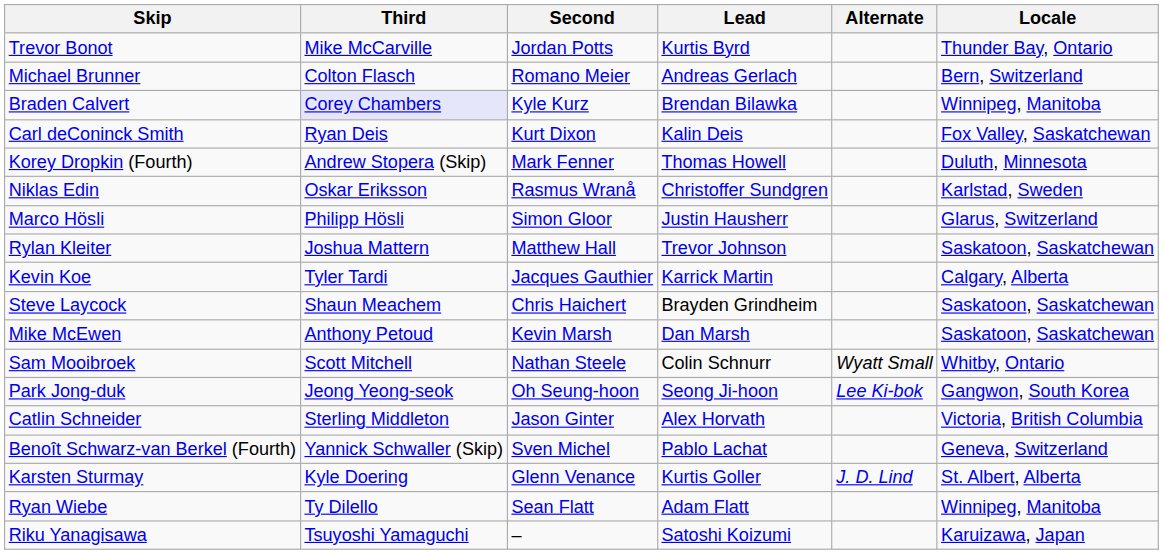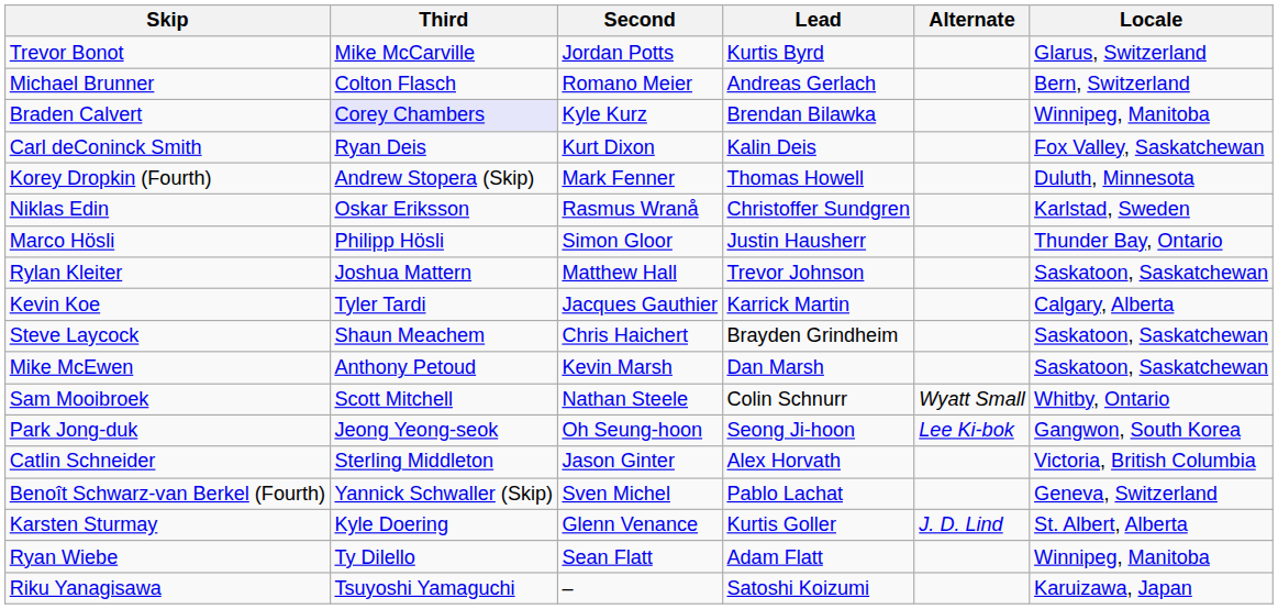Trevor Bonot | Locale: Thunder Bay, Ontario -> Glarus, Switzerland
Marco Hösli | Locale: Glarus, Switzerland -> Thunder Bay, Ontario
